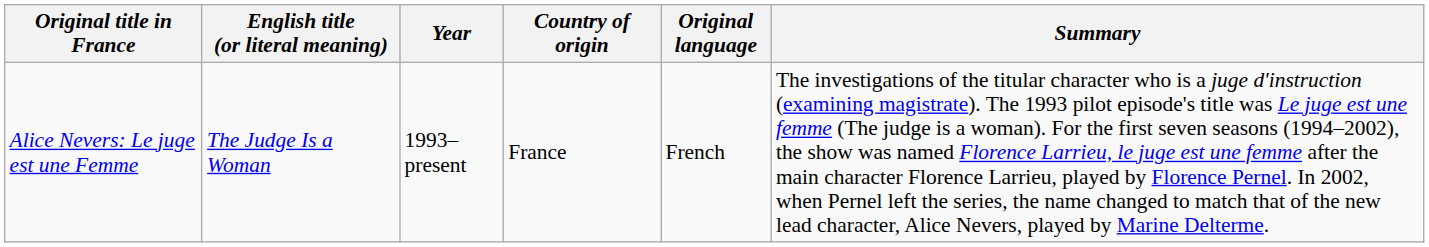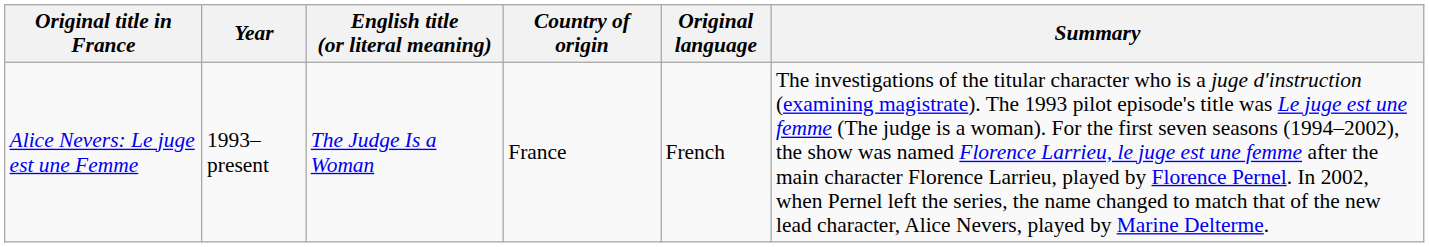columns swapped: English title (or literal meaning) <-> Year
